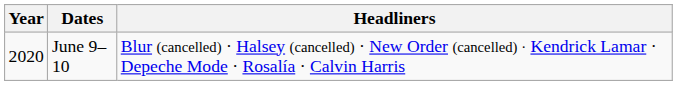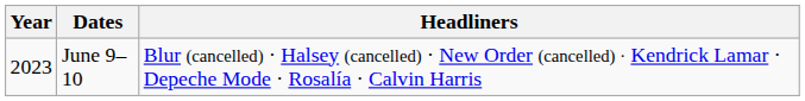June 9–10 | Year: 2020 -> 2023
